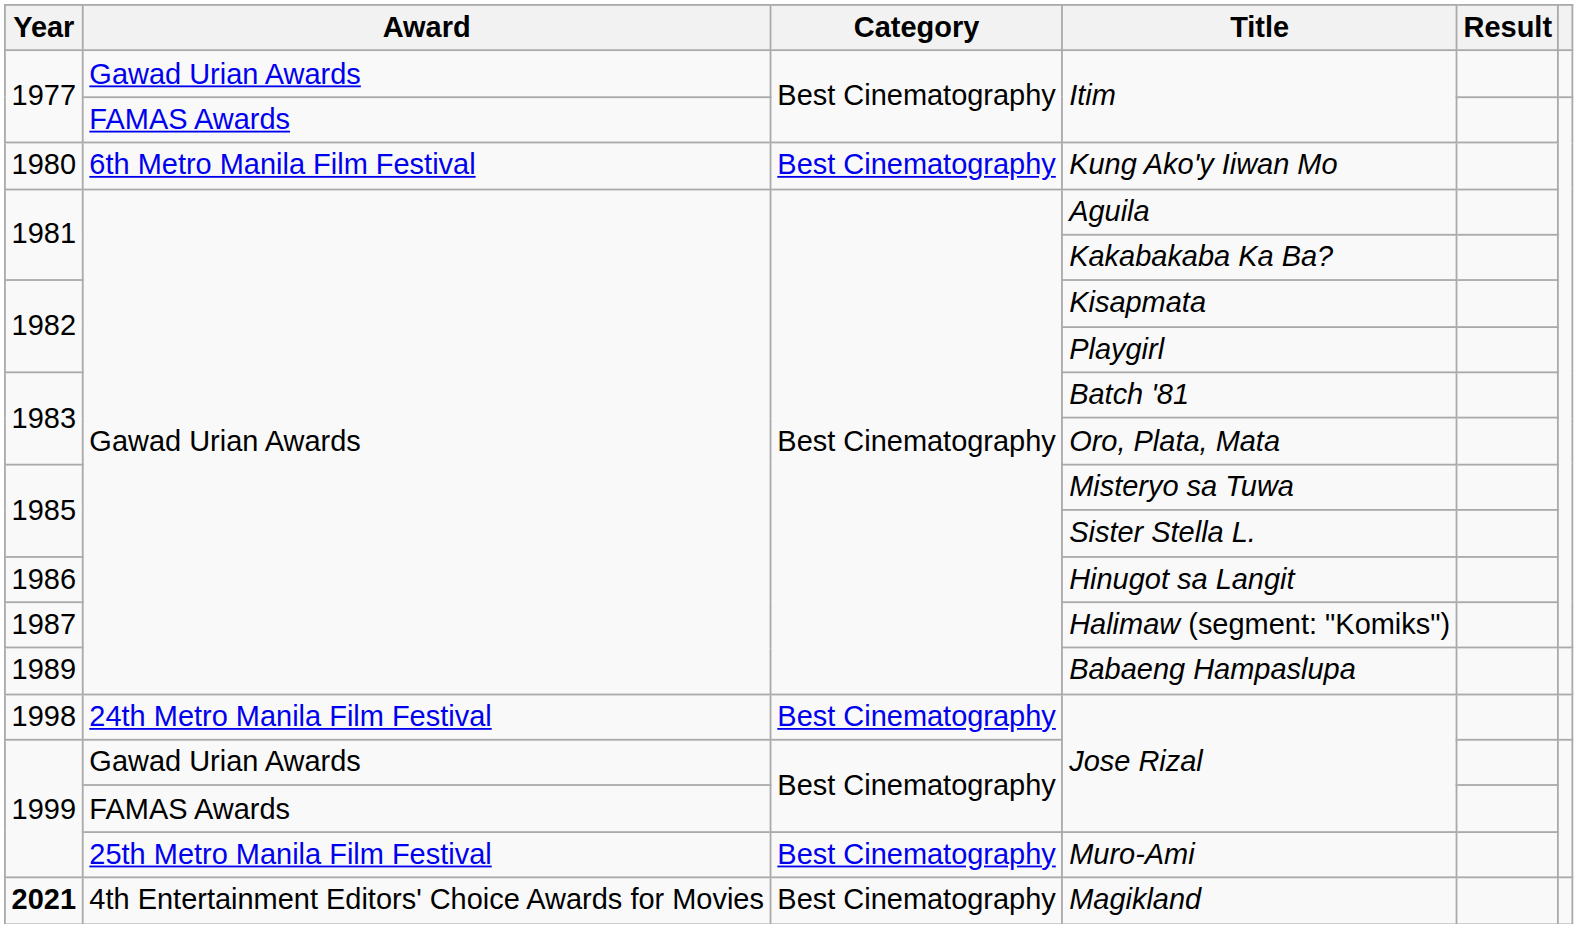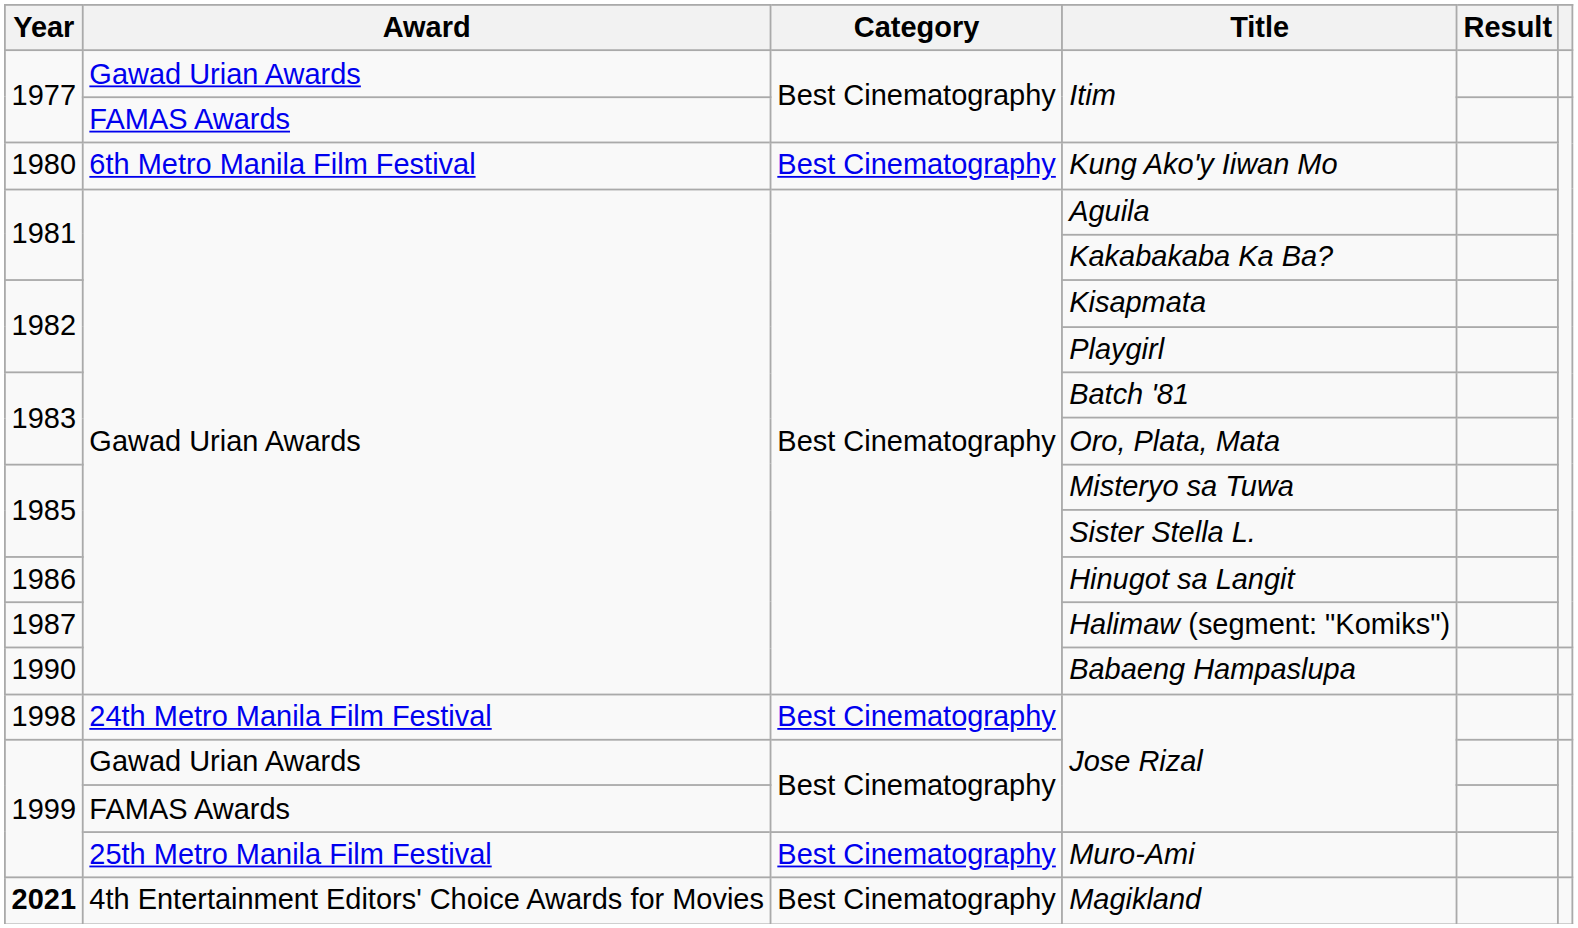Babaeng Hampaslupa | Year: 1989 -> 1990
